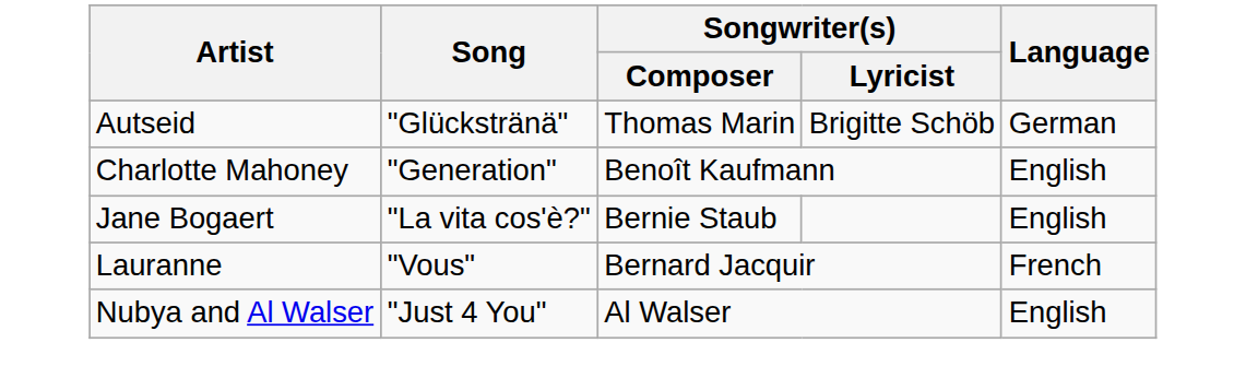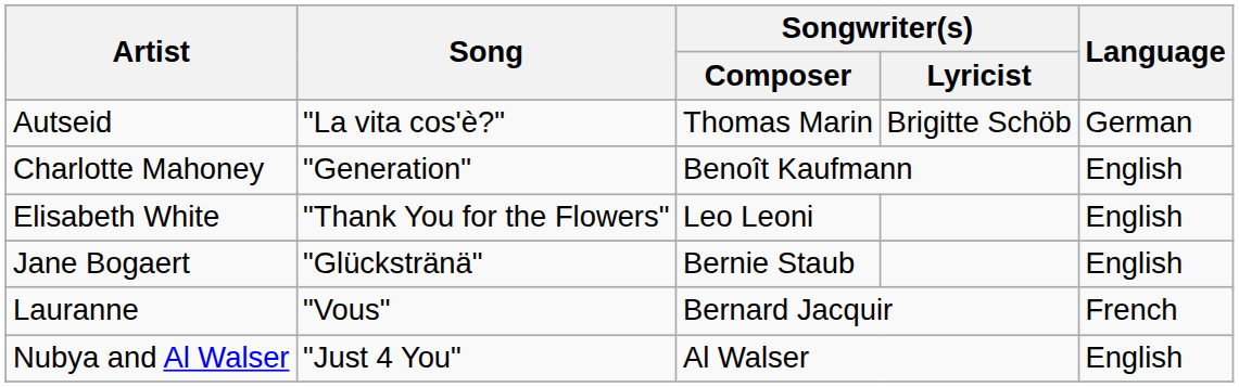Autseid | Song: "Glückstränä" -> "La vita cos'è?"
+ row: Elisabeth White | "Thank You for the Flowers" | Leo Leoni | English
Jane Bogaert | Song: "La vita cos'è?" -> "Glückstränä"
